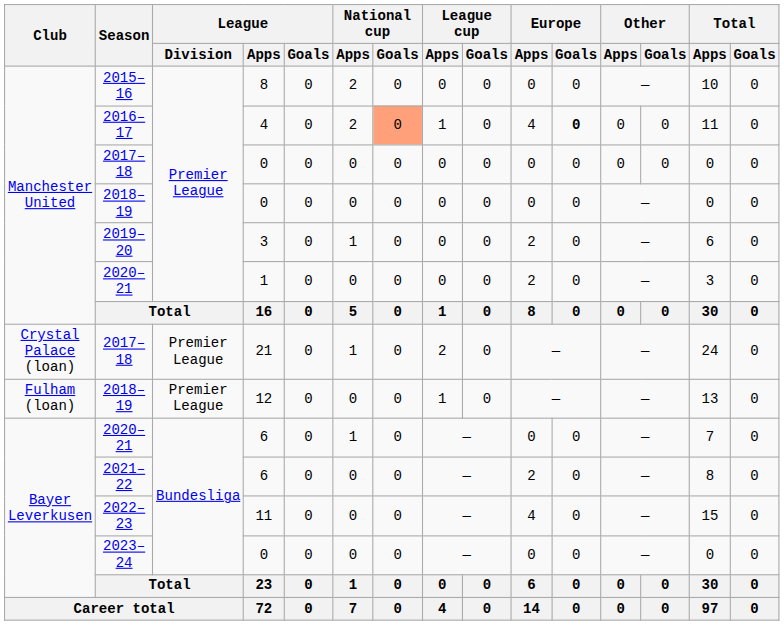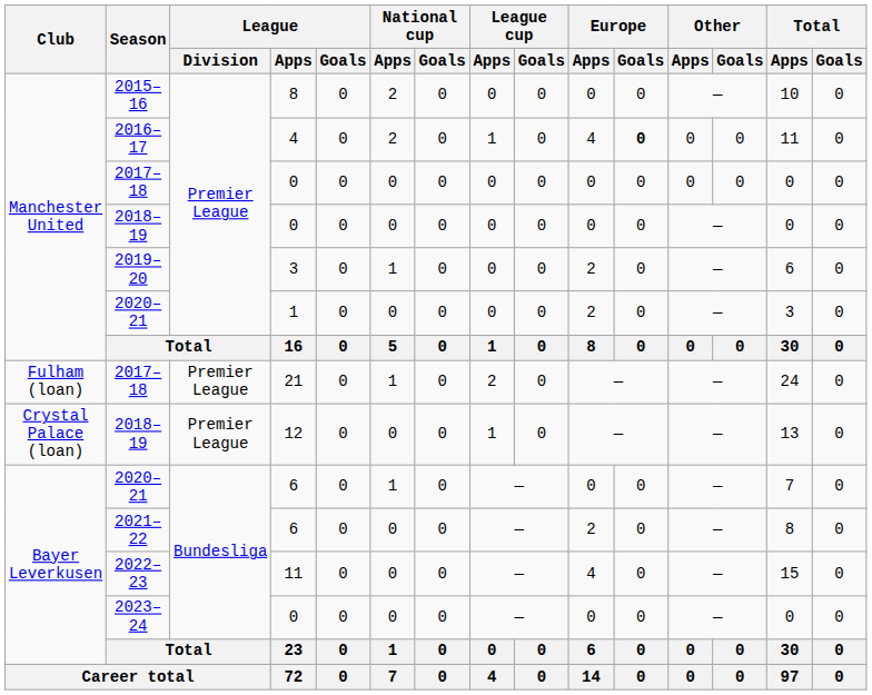2016–17 | National cup / Goals: lightsalmon background -> no background
2017–18 / 21 | Club: Crystal Palace (loan) -> Fulham (loan)
2018–19 / 12 | Club: Fulham (loan) -> Crystal Palace (loan)
